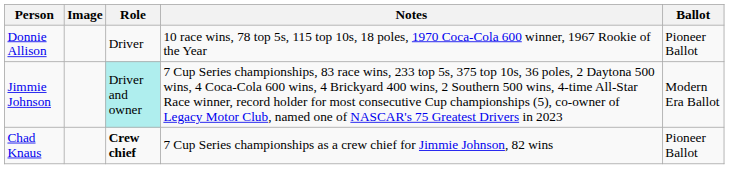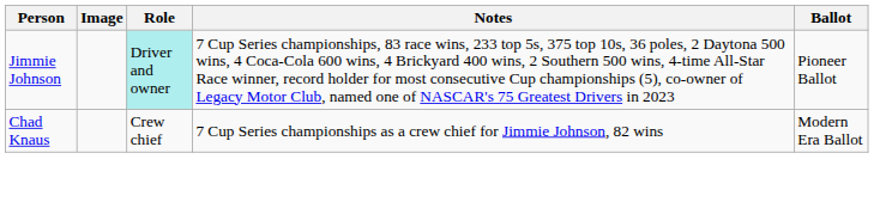- row: Donnie Allison | Driver | 10 race wins, 78 top 5s, 115 top 10s, 18 poles, 1970 Coca-Cola 600 winner, 1967 Rookie of the Year | Pioneer Ballot
Jimmie Johnson | Ballot: Modern Era Ballot -> Pioneer Ballot
Chad Knaus | Role: bold -> normal
Chad Knaus | Ballot: Pioneer Ballot -> Modern Era Ballot
